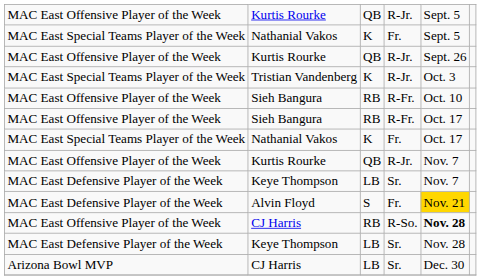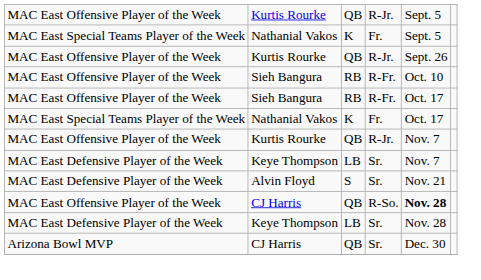- row: MAC East Special Teams Player of the Week | Tristian Vandenberg | K | R-Jr. | Oct. 3
Alvin Floyd | column 4: Fr. -> Sr.
Alvin Floyd | column 5: gold background -> no background
MAC East Offensive Player of the Week / CJ Harris | column 3: RB -> QB
Arizona Bowl MVP / CJ Harris | column 3: LB -> QB
